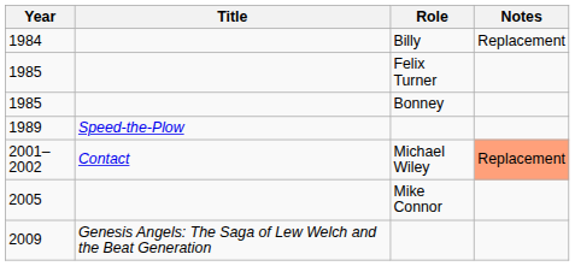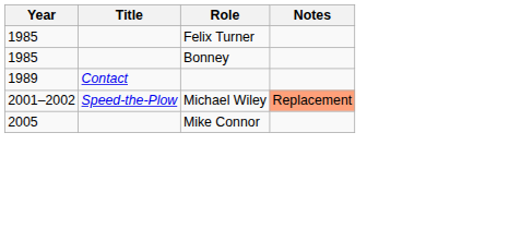- row: 1984 | Billy | Replacement
1989 | Title: Speed-the-Plow -> Contact
2001–2002 | Title: Contact -> Speed-the-Plow
- row: 2009 | Genesis Angels: The Saga of Lew Welch and the Beat Generation
